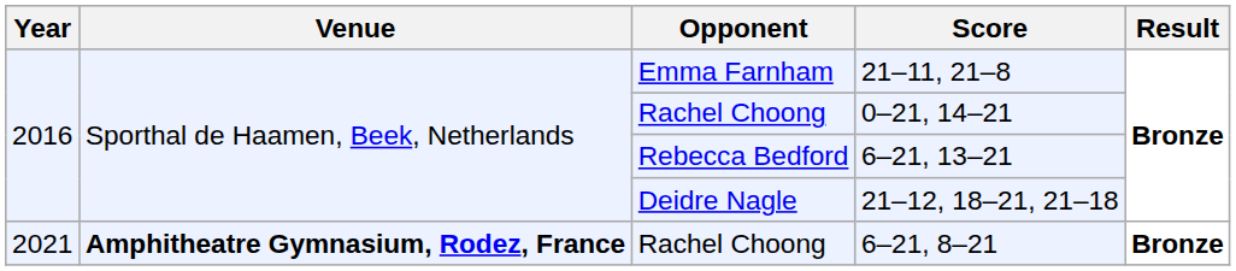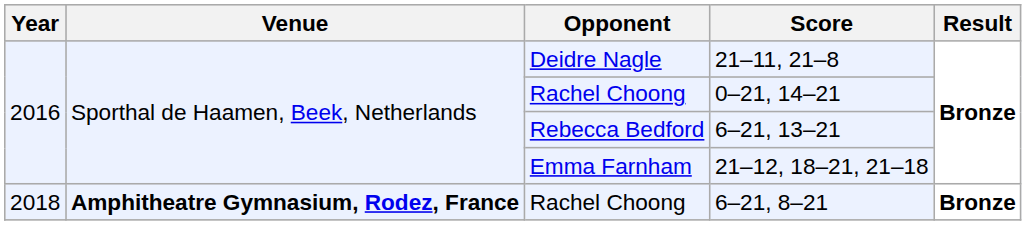21–11, 21–8 | Opponent: Emma Farnham -> Deidre Nagle
21–12, 18–21, 21–18 | Opponent: Deidre Nagle -> Emma Farnham
6–21, 8–21 | Year: 2021 -> 2018
